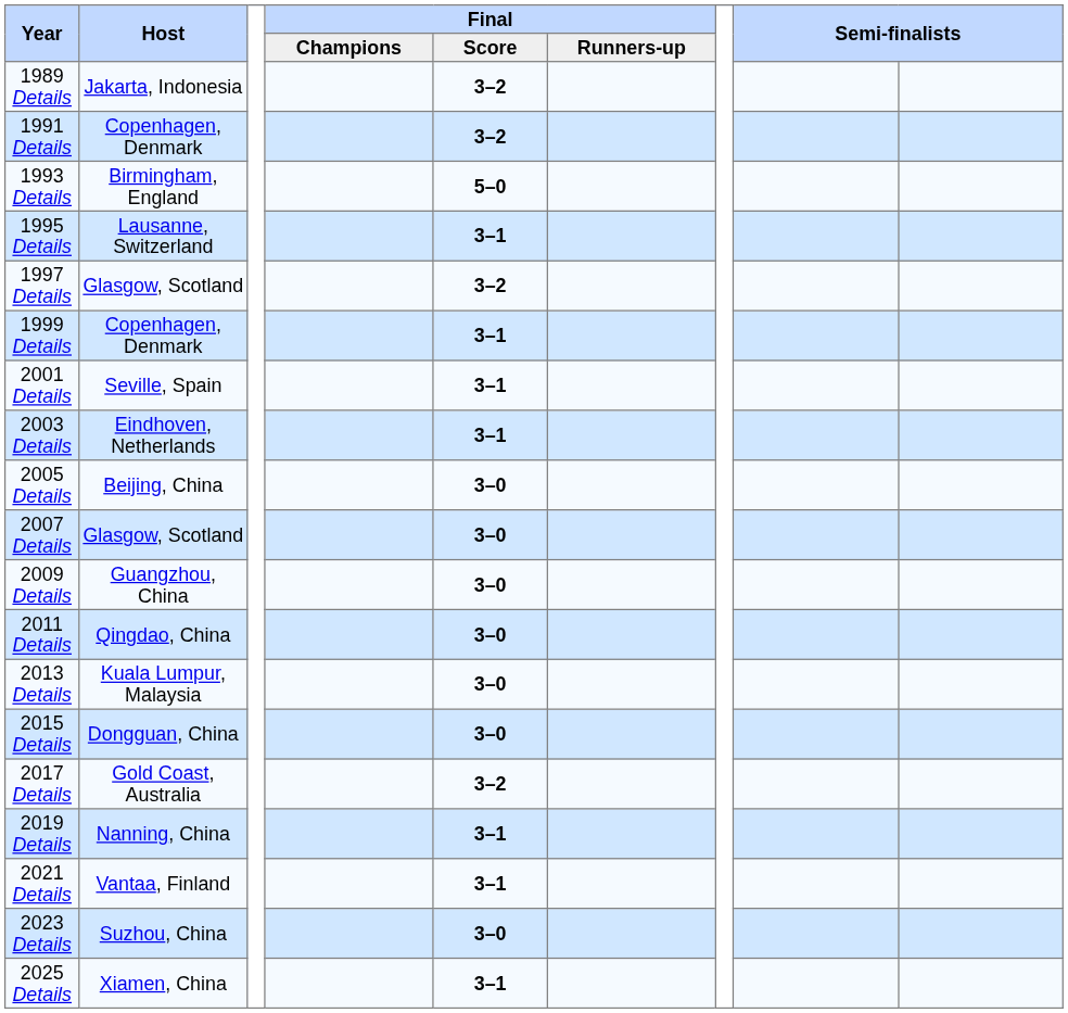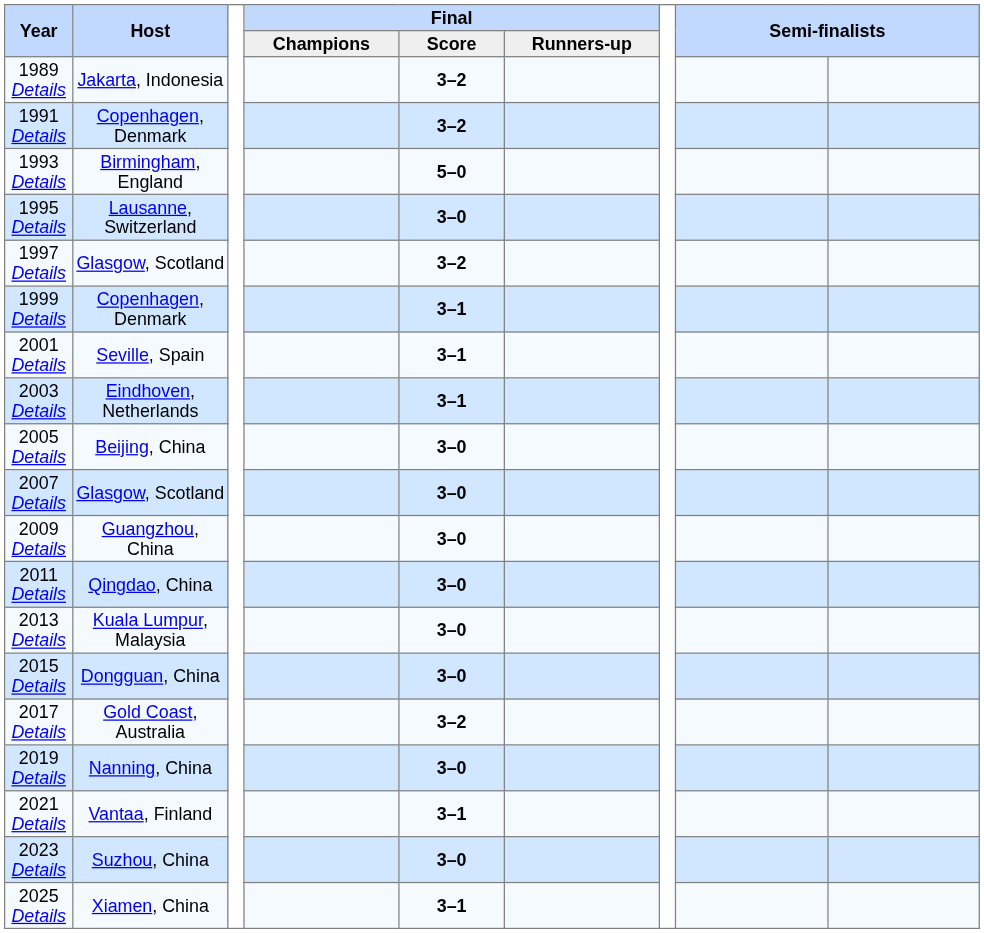1995 Details | Final / Score: 3–1 -> 3–0
2019 Details | Final / Score: 3–1 -> 3–0
